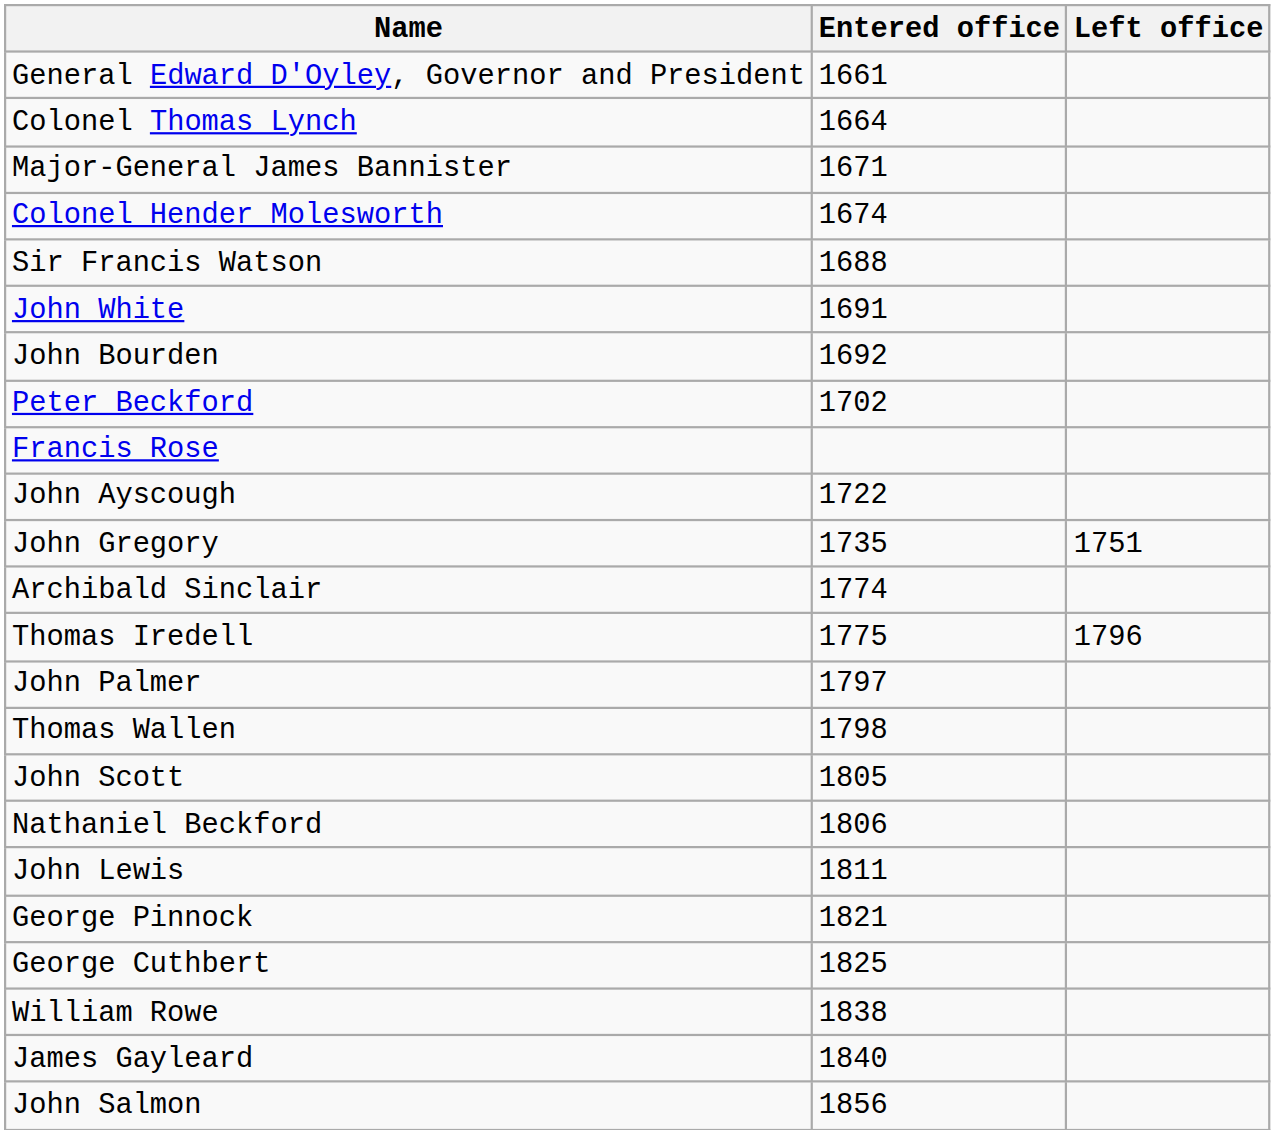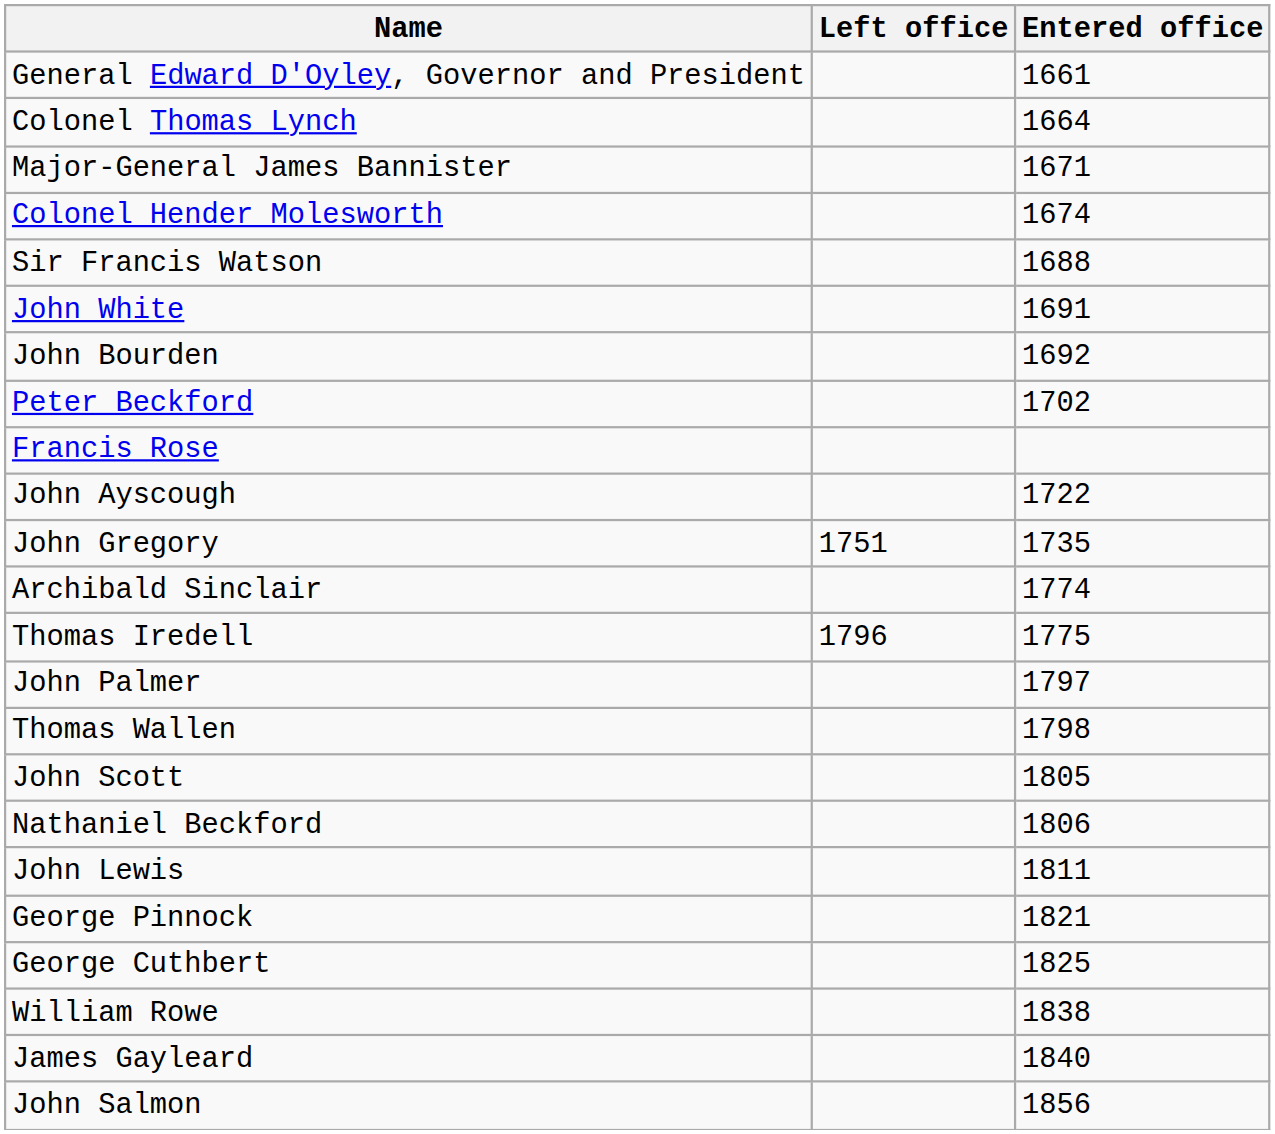columns swapped: Entered office <-> Left office
